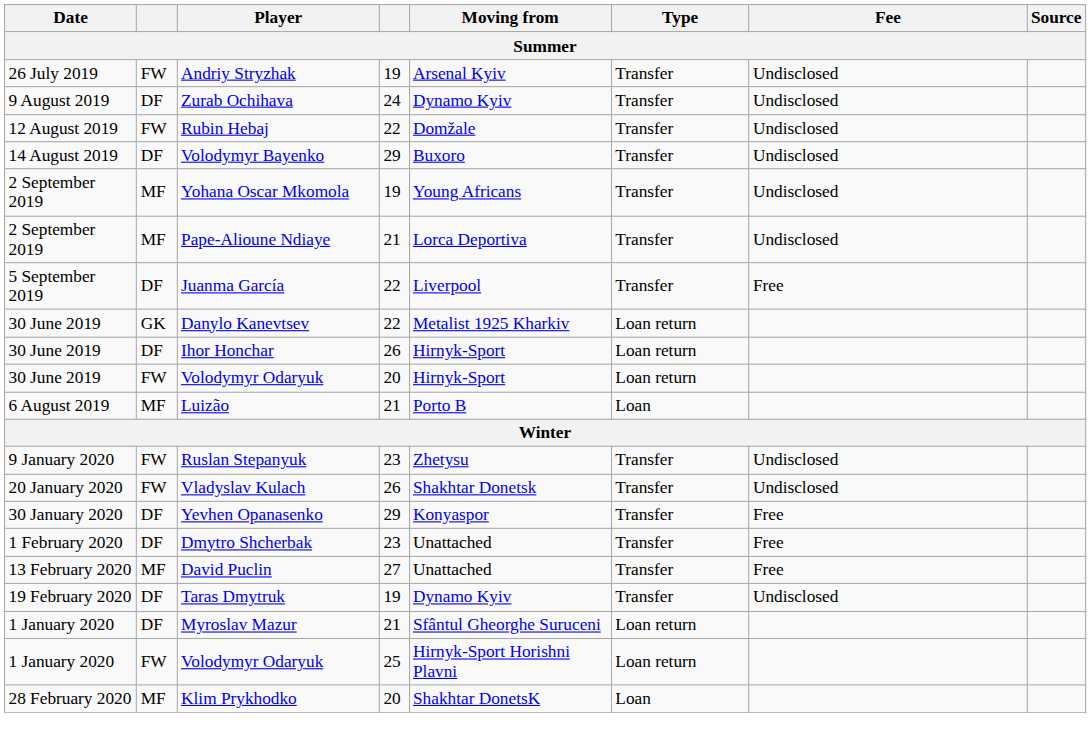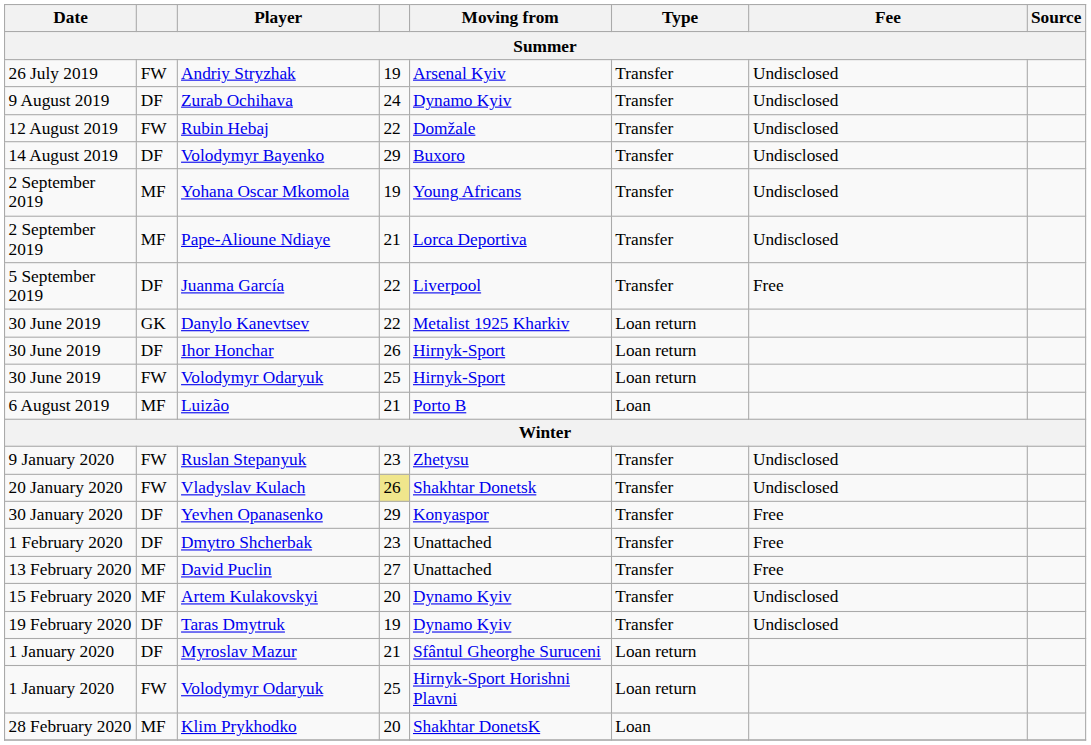30 June 2019 / Volodymyr Odaryuk | column 4: 20 -> 25
Vladyslav Kulach | column 4: no background -> khaki background
+ row: 15 February 2020 | MF | Artem Kulakovskyi | 20 | Dynamo Kyiv | Transfer | Undisclosed
